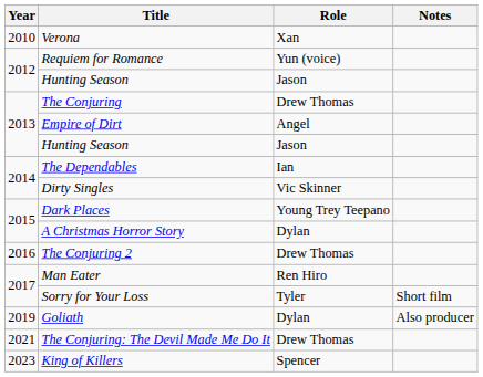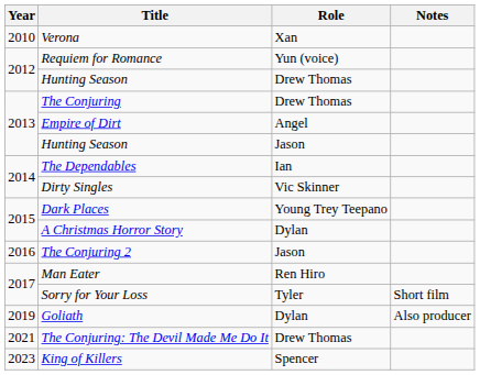2012 / Hunting Season | Role: Jason -> Drew Thomas
The Conjuring 2 | Role: Drew Thomas -> Jason
